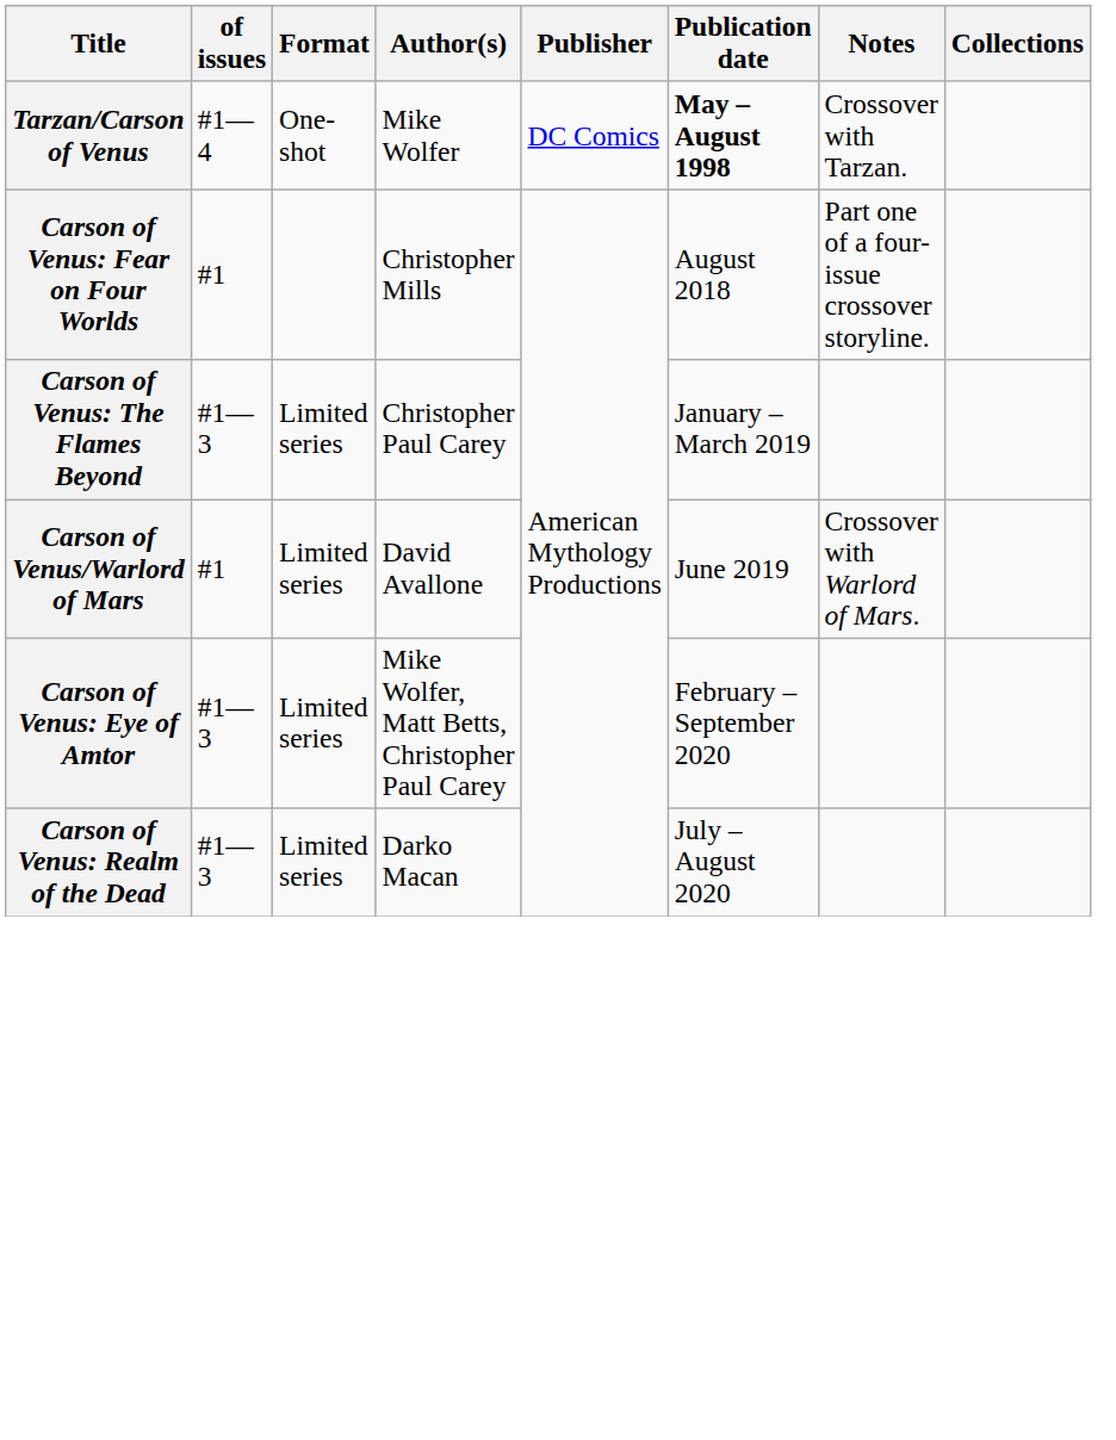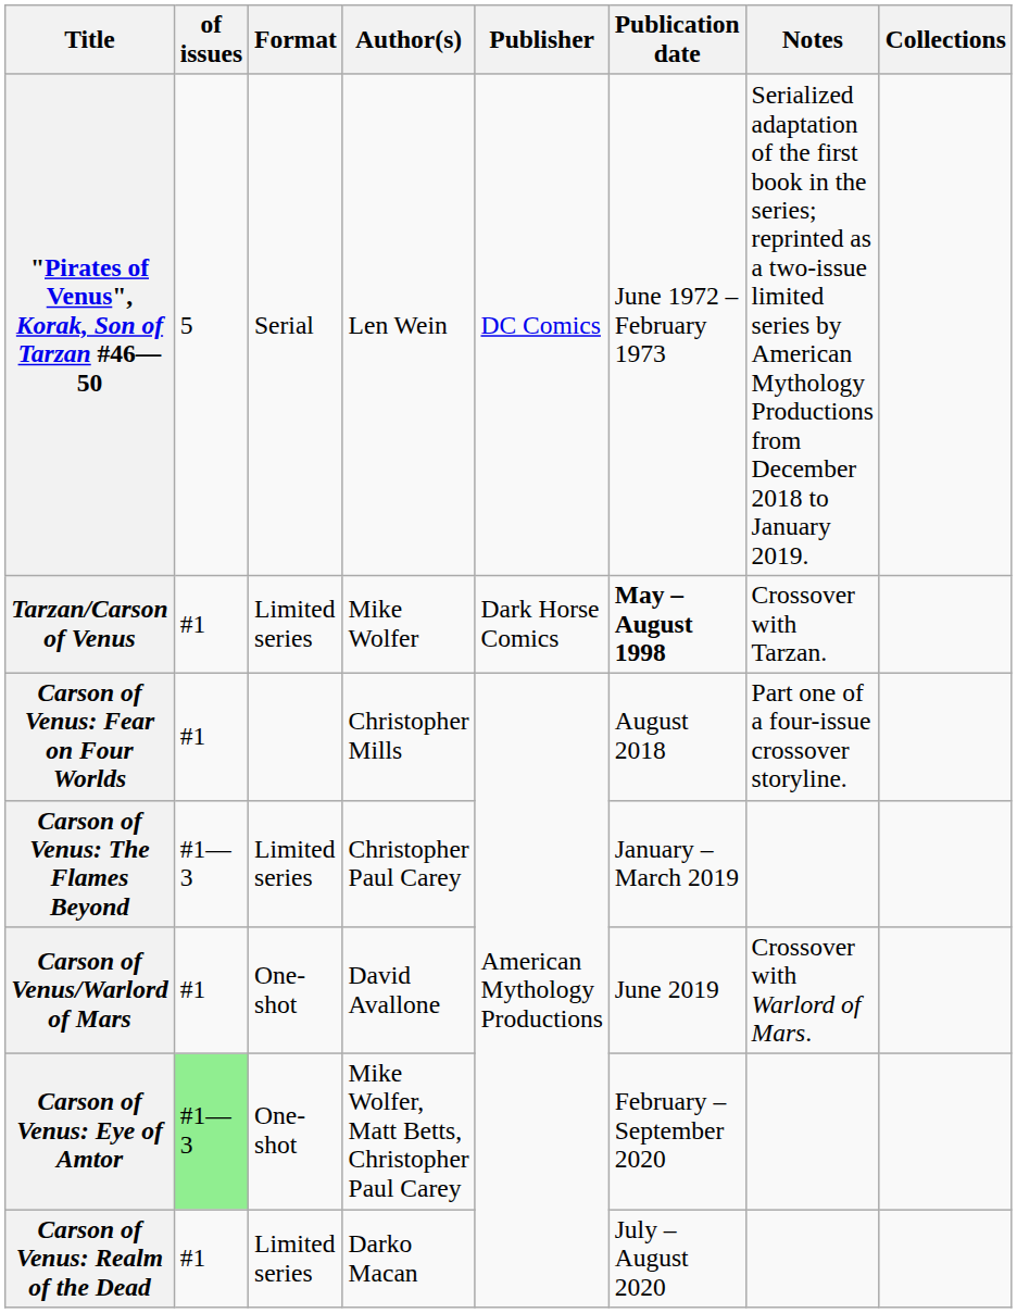+ row: "Pirates of Venus", Korak, Son of Tarzan #46—50 | 5 | Serial | Len Wein | DC Comics | June 1972 – February 1973 | Serialized adaptation of the first book in the series; reprinted as a two-issue limited series by American Mythology Productions from December 2018 to January 2019.
Tarzan/Carson of Venus | of issues: #1—4 -> #1
Tarzan/Carson of Venus | Format: One-shot -> Limited series
Tarzan/Carson of Venus | Publisher: DC Comics -> Dark Horse Comics
Carson of Venus/Warlord of Mars | Format: Limited series -> One-shot
Carson of Venus: Eye of Amtor | of issues: no background -> lightgreen background
Carson of Venus: Eye of Amtor | Format: Limited series -> One-shot
Carson of Venus: Realm of the Dead | of issues: #1—3 -> #1
